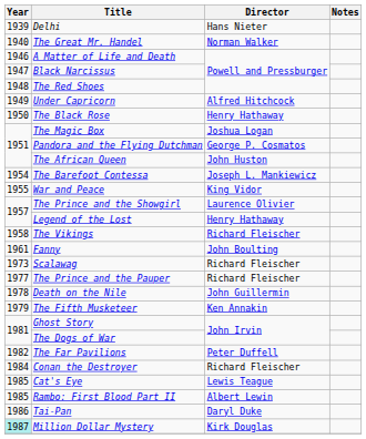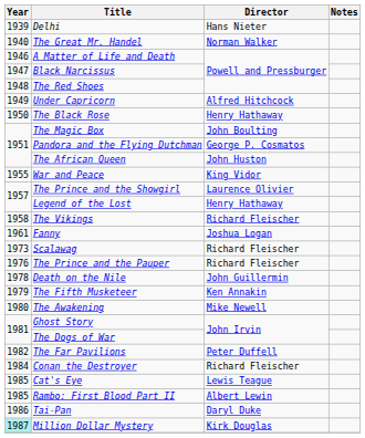The Magic Box | Director: Joshua Logan -> John Boulting
- row: 1954 | The Barefoot Contessa | Joseph L. Mankiewicz
Fanny | Director: John Boulting -> Joshua Logan
The Prince and the Pauper | Year: 1977 -> 1976
+ row: 1980 | The Awakening | Mike Newell
